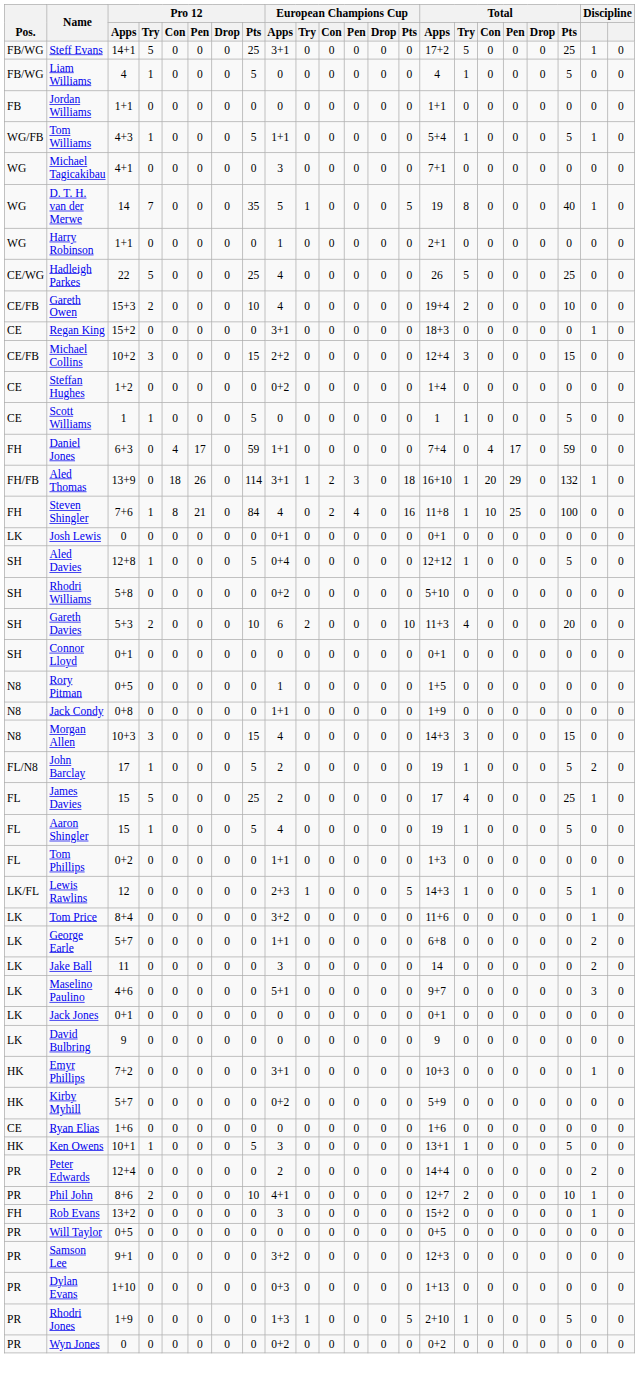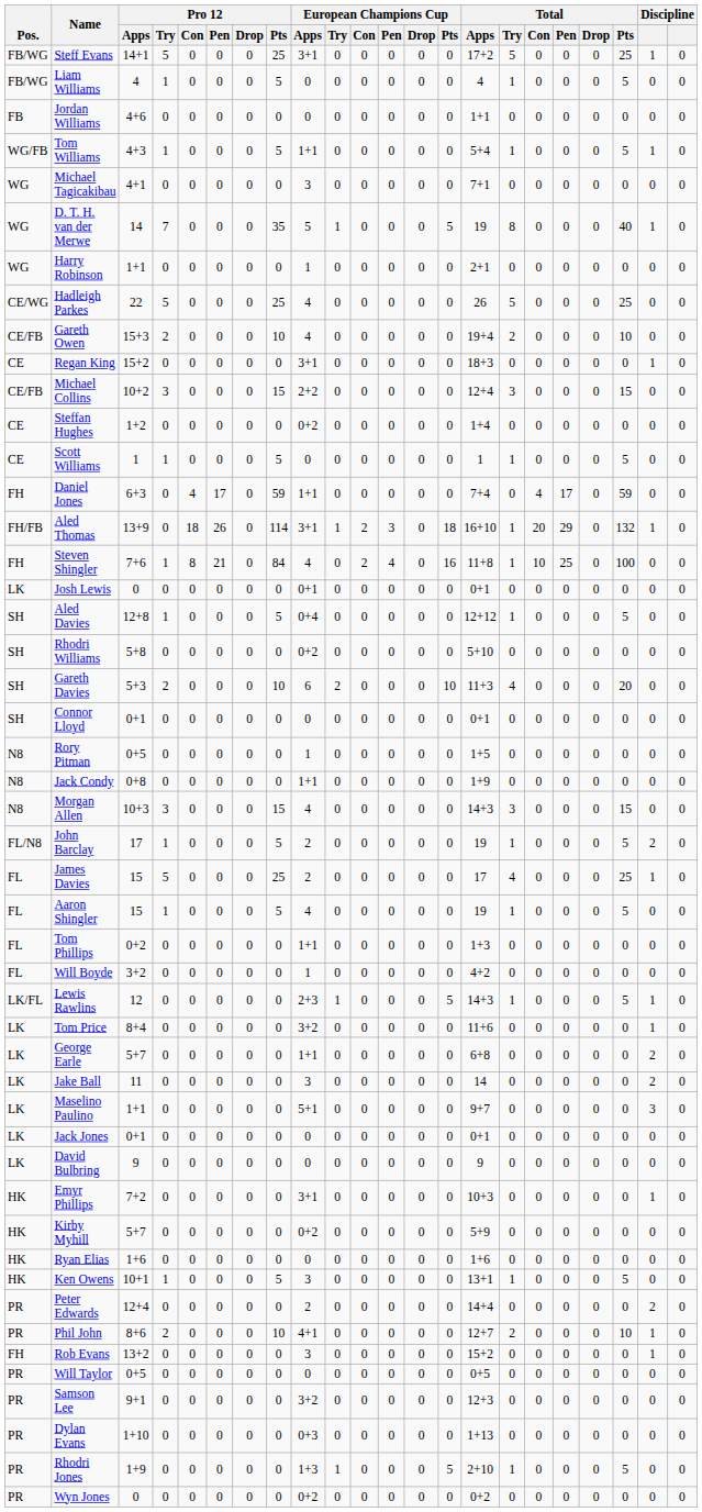Jordan Williams | Pro 12 / Apps: 1+1 -> 4+6
+ row: FL | Will Boyde | 3+2 | 0 | 0 | 0 | 0 | 0 | 1 | 0 | 0 | 0 | 0 | 0 | 4+2 | 0 | 0 | 0 | 0 | 0 | 0 | 0
Maselino Paulino | Pro 12 / Apps: 4+6 -> 1+1
Ryan Elias | Pos.: CE -> HK
